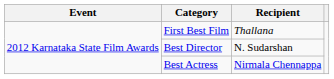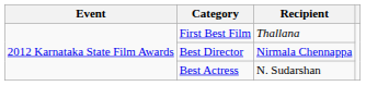Best Director | Recipient: N. Sudarshan -> Nirmala Chennappa
Best Actress | Recipient: Nirmala Chennappa -> N. Sudarshan
